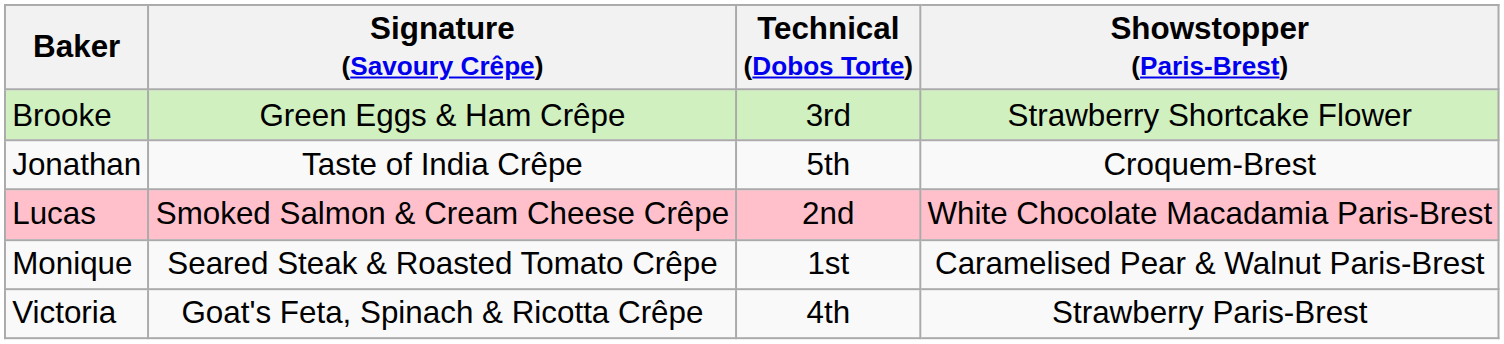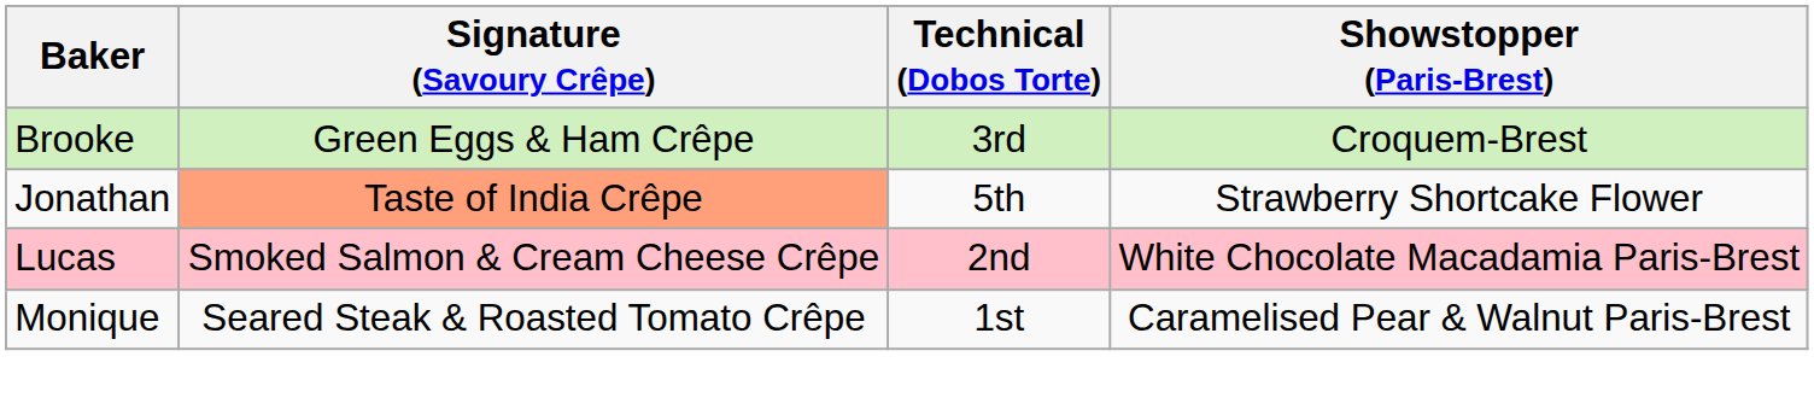Brooke | Showstopper (Paris-Brest): Strawberry Shortcake Flower -> Croquem-Brest
Jonathan | Signature (Savoury Crêpe): no background -> lightsalmon background
Jonathan | Showstopper (Paris-Brest): Croquem-Brest -> Strawberry Shortcake Flower
- row: Victoria | Goat's Feta, Spinach & Ricotta Crêpe | 4th | Strawberry Paris-Brest
